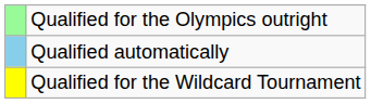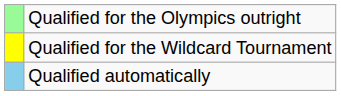rows swapped: Qualified automatically <-> Qualified for the Wildcard Tournament
